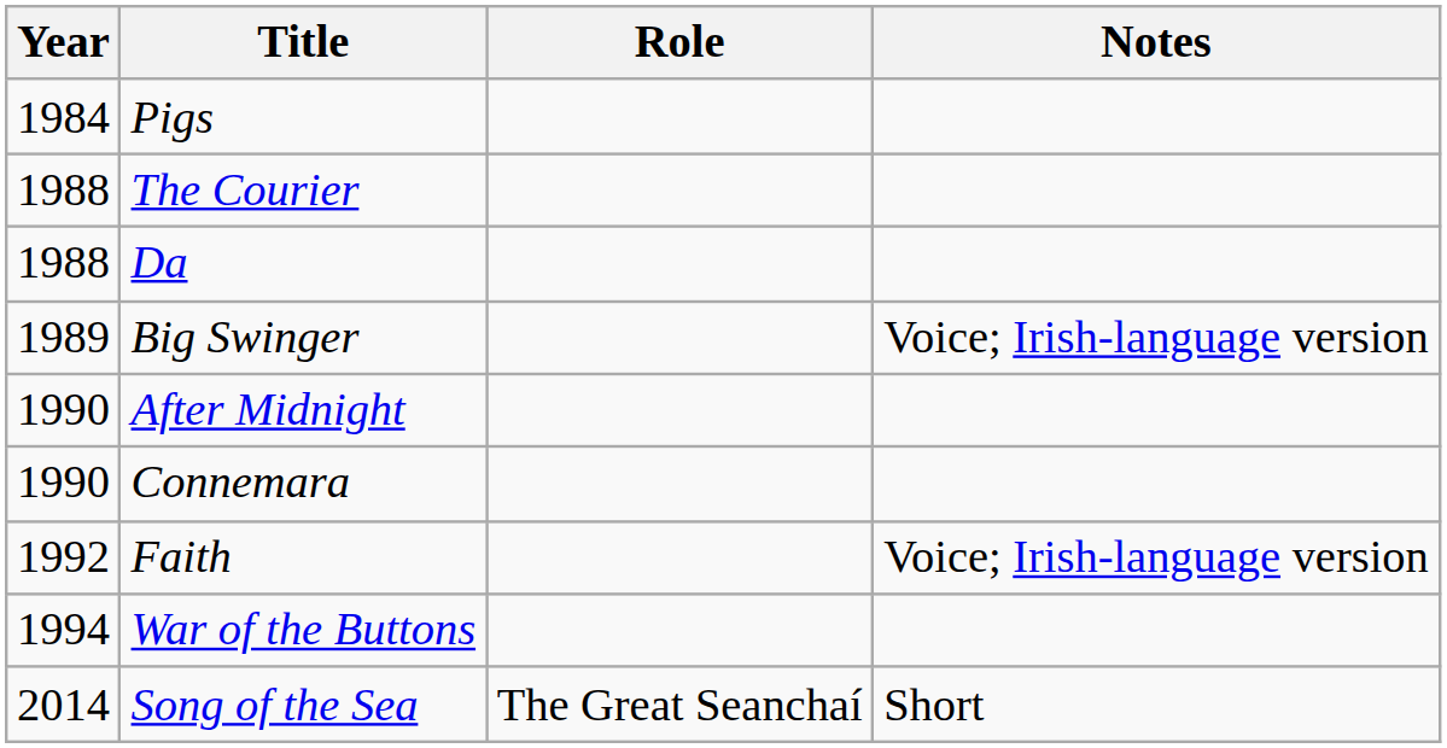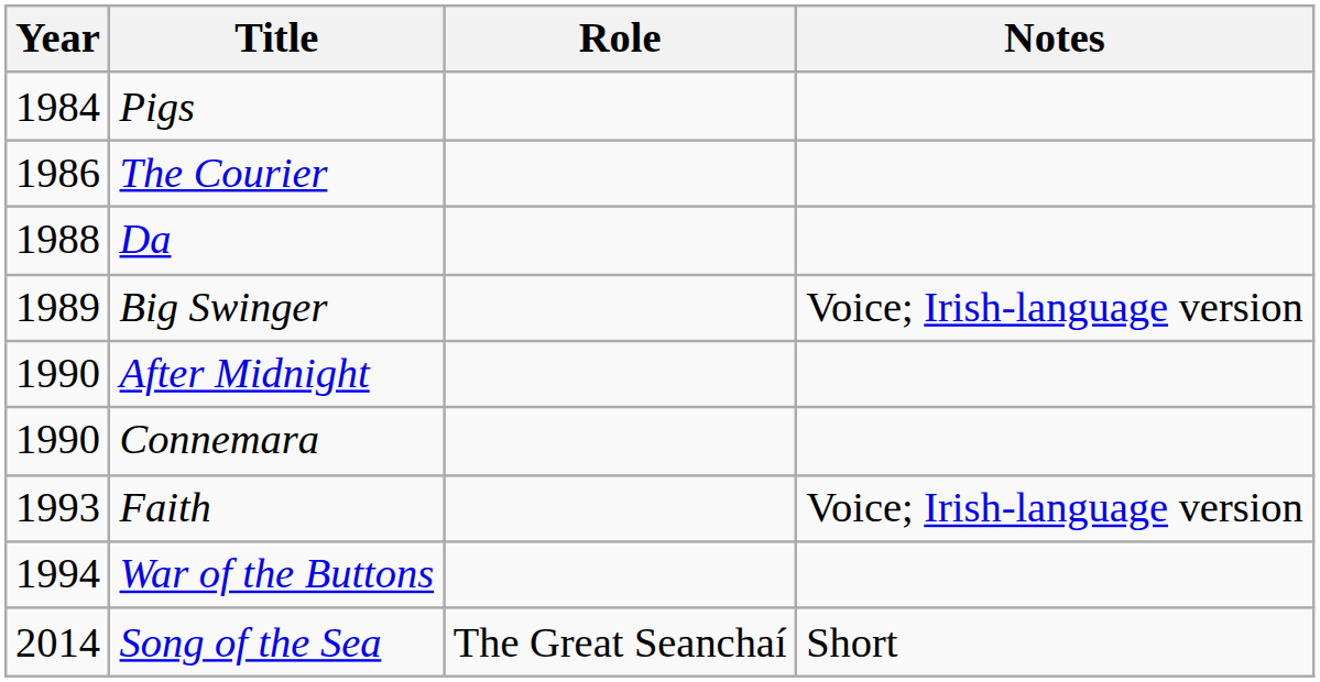The Courier | Year: 1988 -> 1986
Faith | Year: 1992 -> 1993
